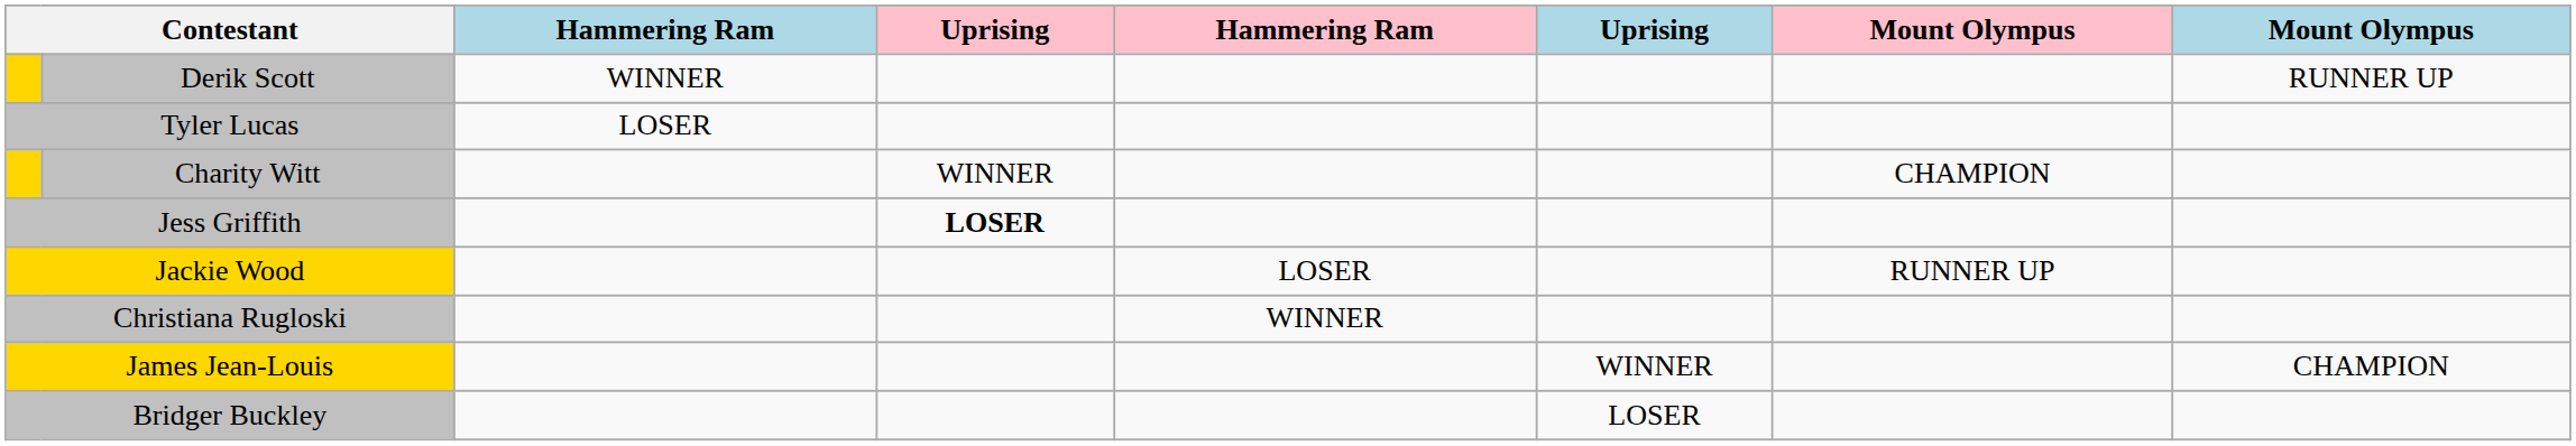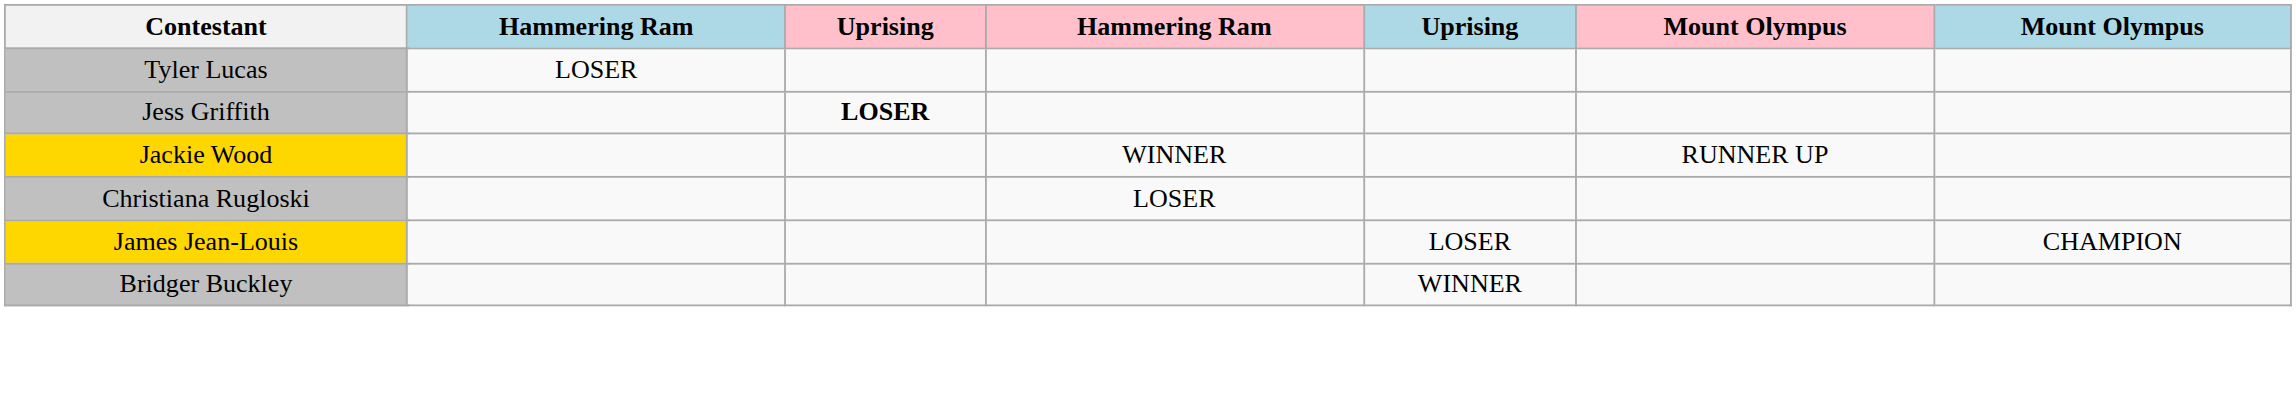- row: Derik Scott | WINNER | RUNNER UP
- row: Charity Witt | WINNER | CHAMPION
Jackie Wood | column 5: LOSER -> WINNER
Christiana Rugloski | column 5: WINNER -> LOSER
James Jean-Louis | column 6: WINNER -> LOSER
Bridger Buckley | column 6: LOSER -> WINNER
